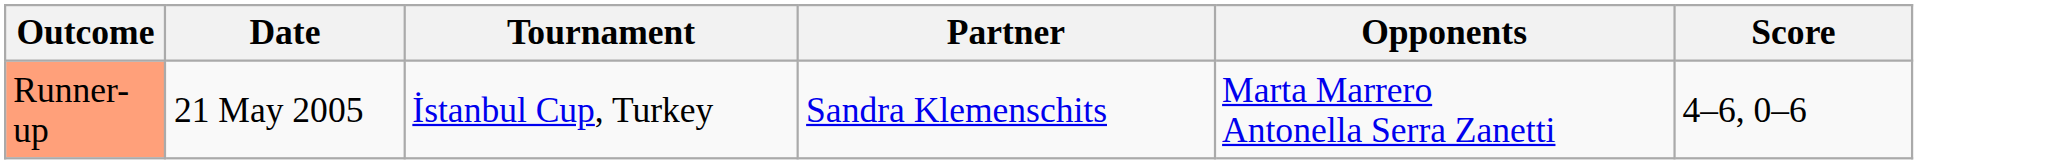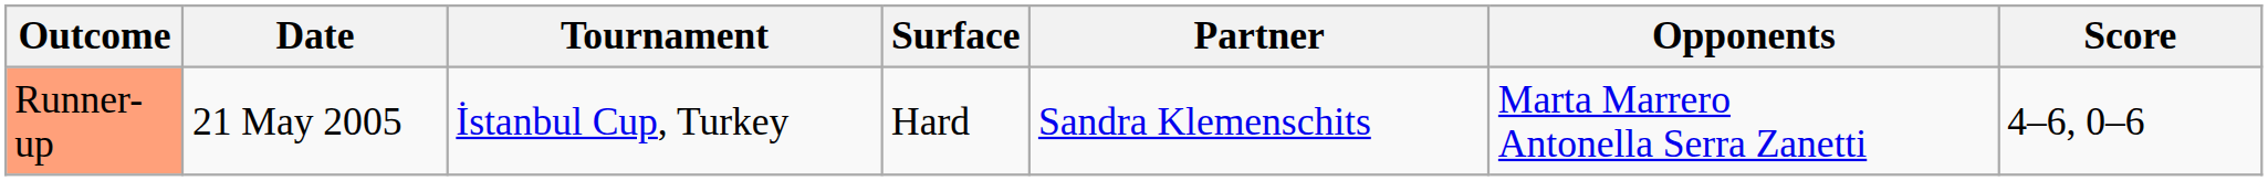+ column: Surface | Hard
